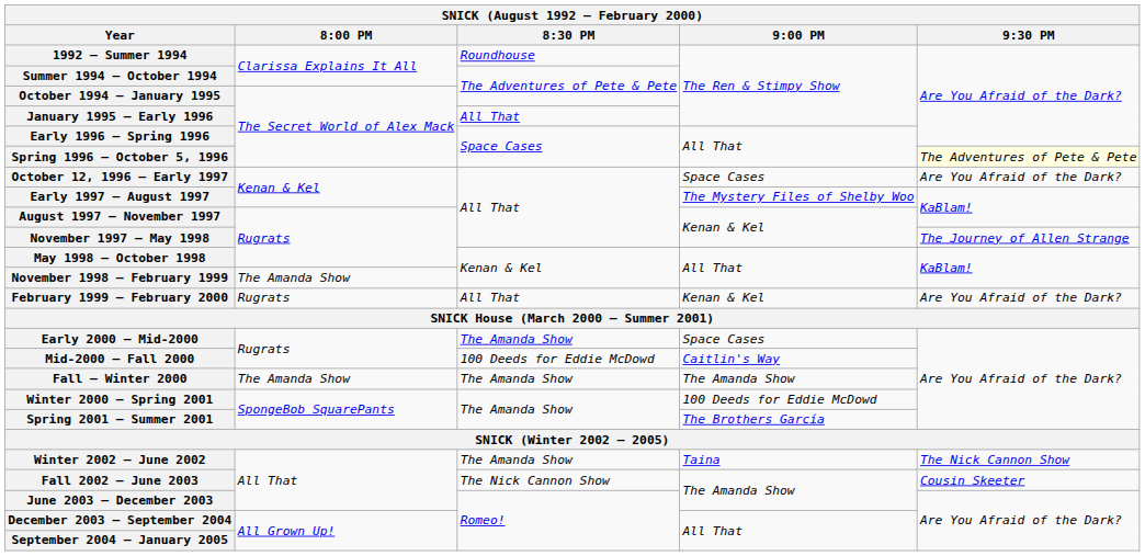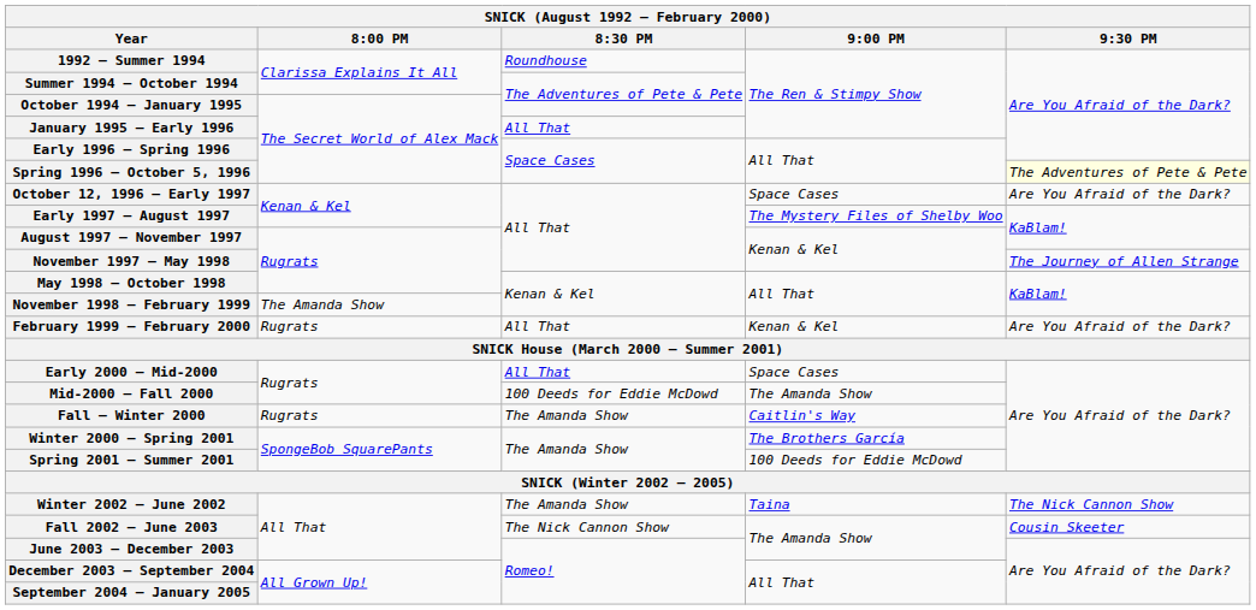Early 2000 – Mid-2000 | 8:30 PM: The Amanda Show -> All That
Mid-2000 – Fall 2000 | 9:00 PM: Caitlin's Way -> The Amanda Show
Fall – Winter 2000 | 8:00 PM: The Amanda Show -> Rugrats
Fall – Winter 2000 | 9:00 PM: The Amanda Show -> Caitlin's Way
Winter 2000 – Spring 2001 | 9:00 PM: 100 Deeds for Eddie McDowd -> The Brothers García
Spring 2001 – Summer 2001 | 9:00 PM: The Brothers García -> 100 Deeds for Eddie McDowd
